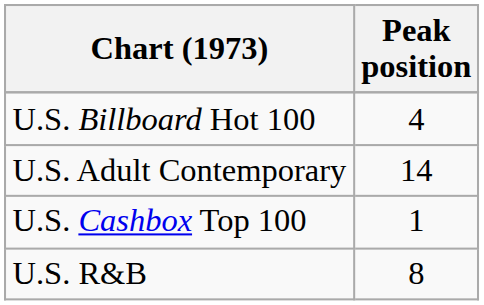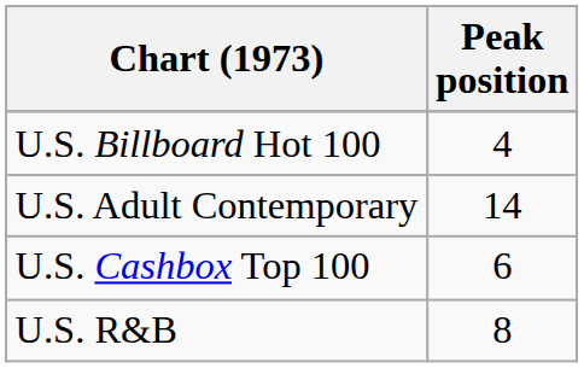U.S. Cashbox Top 100 | Peak position: 1 -> 6
